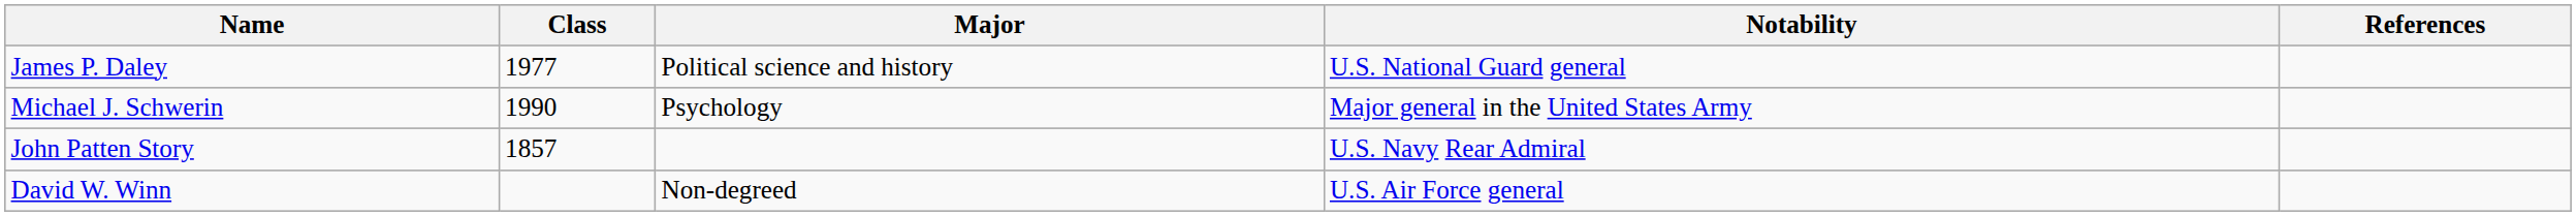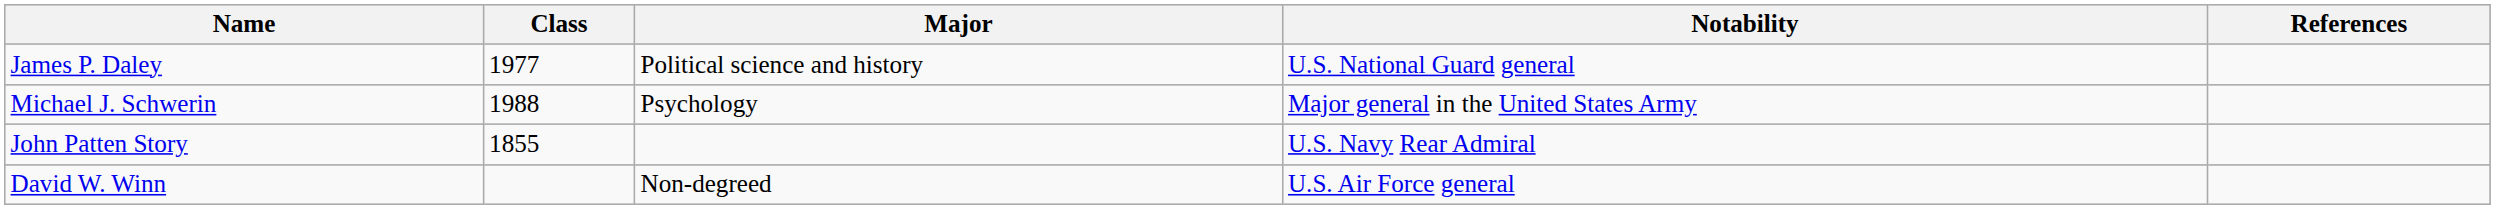Michael J. Schwerin | Class: 1990 -> 1988
John Patten Story | Class: 1857 -> 1855
